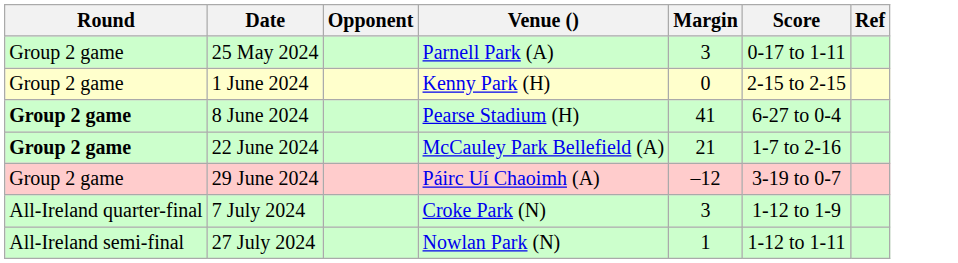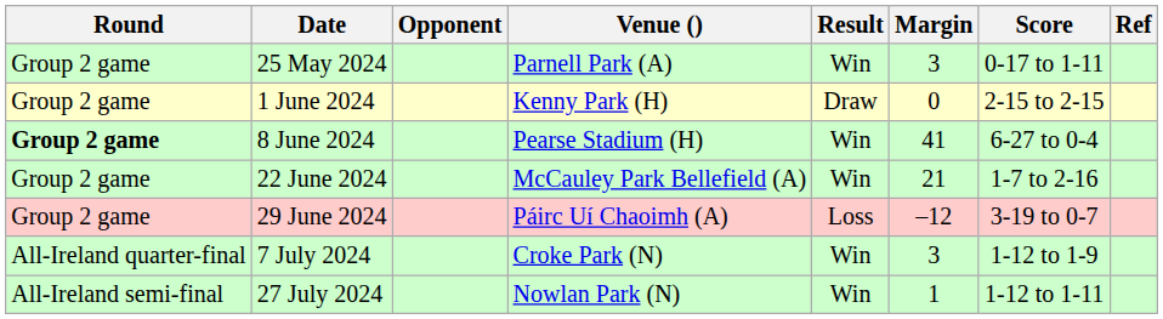+ column: Result | Win | Draw | Win | Win | Loss | Win | Win
22 June 2024 | Round: bold -> normal
